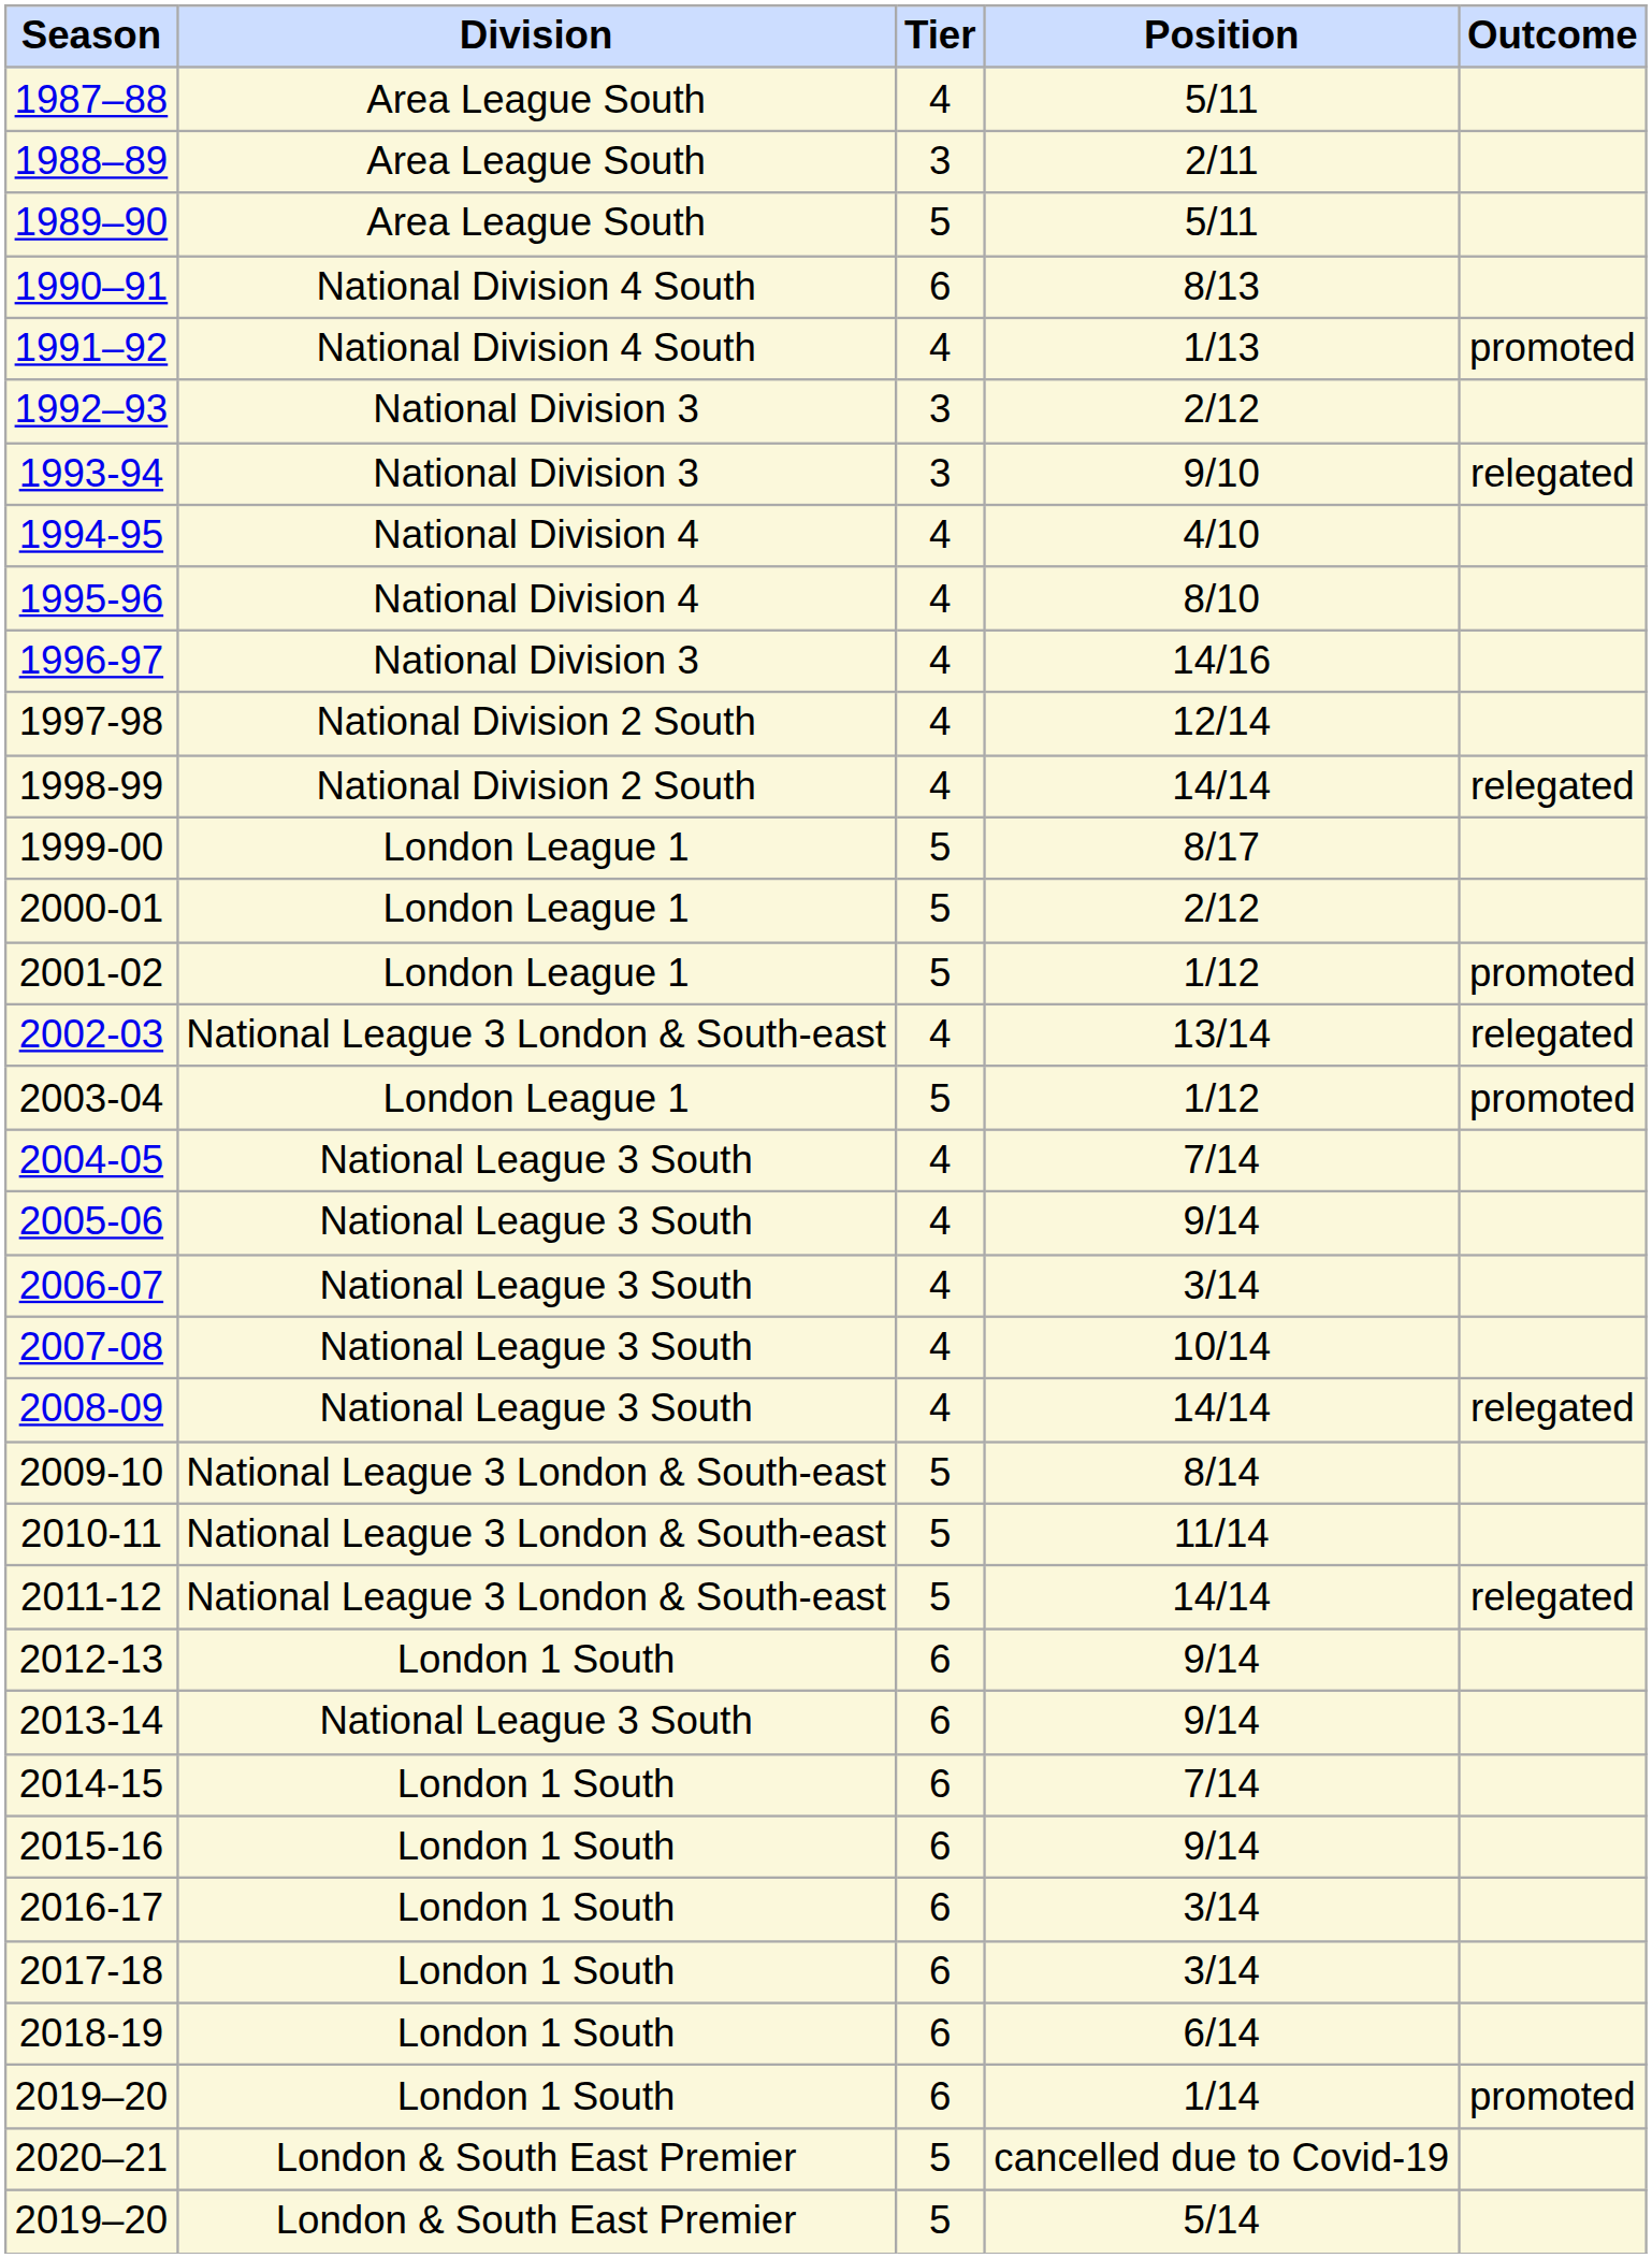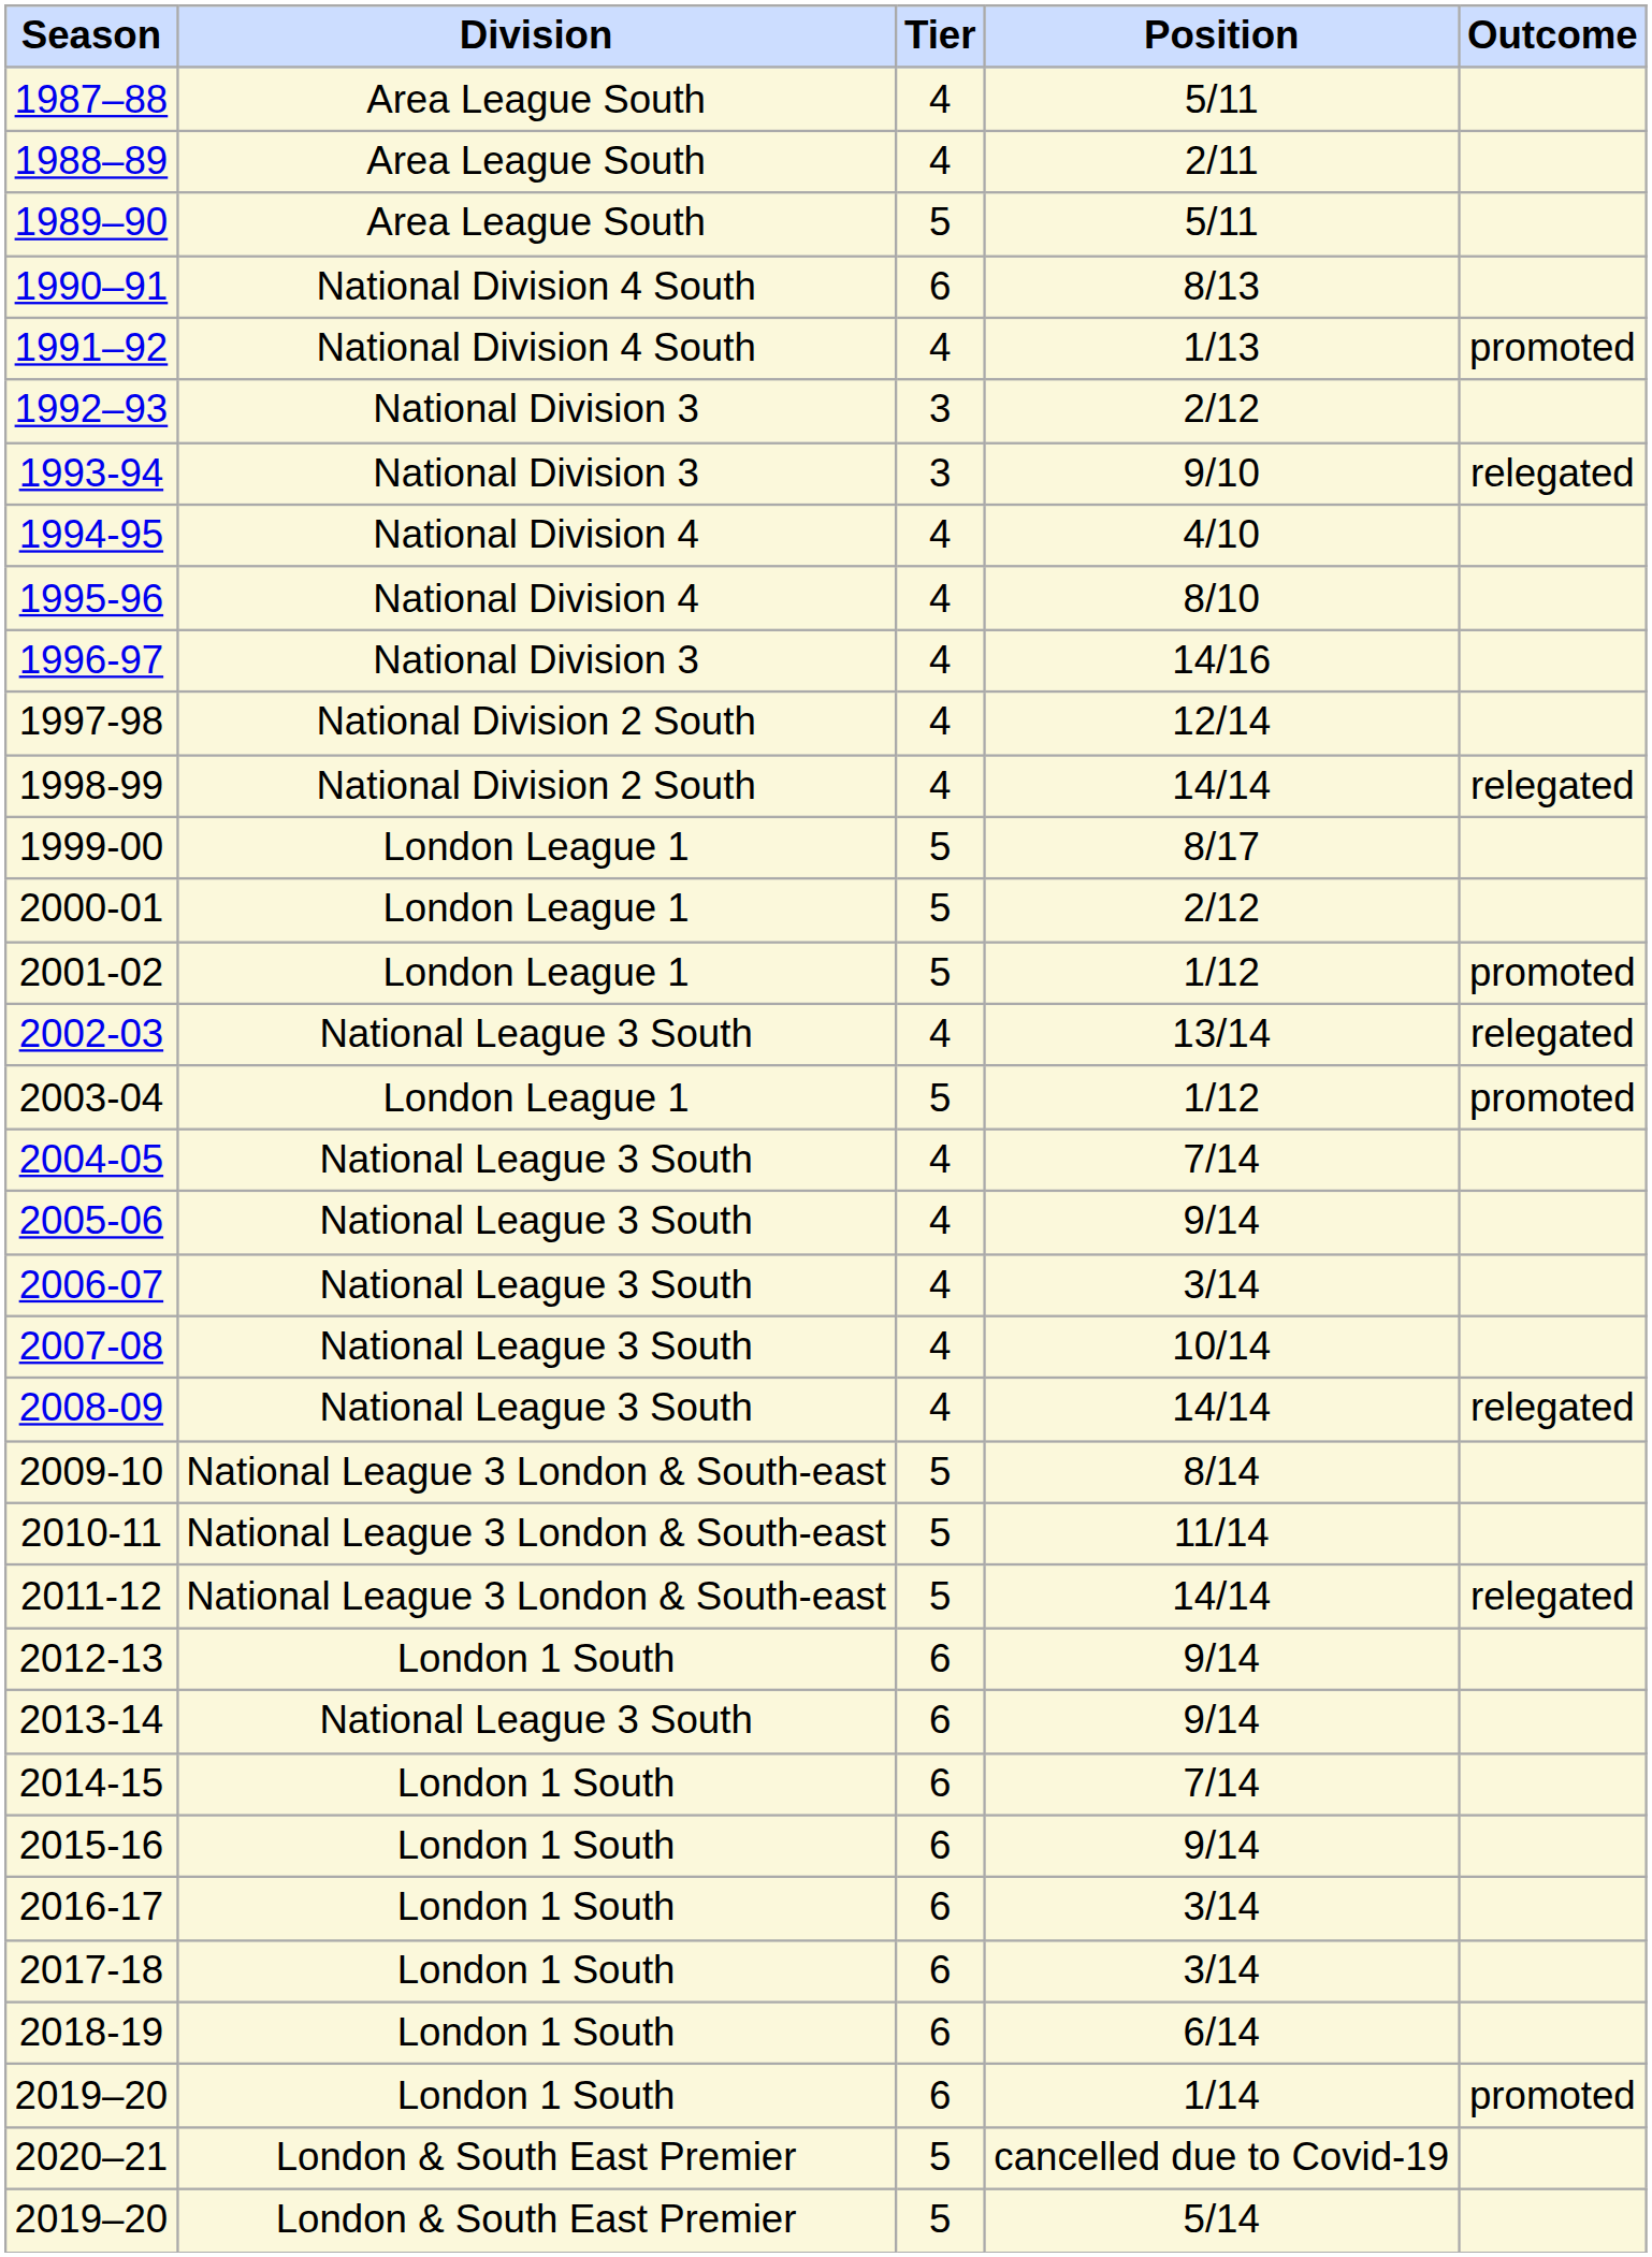1988–89 | column 3: 3 -> 4
2002-03 | column 2: National League 3 London & South-east -> National League 3 South
